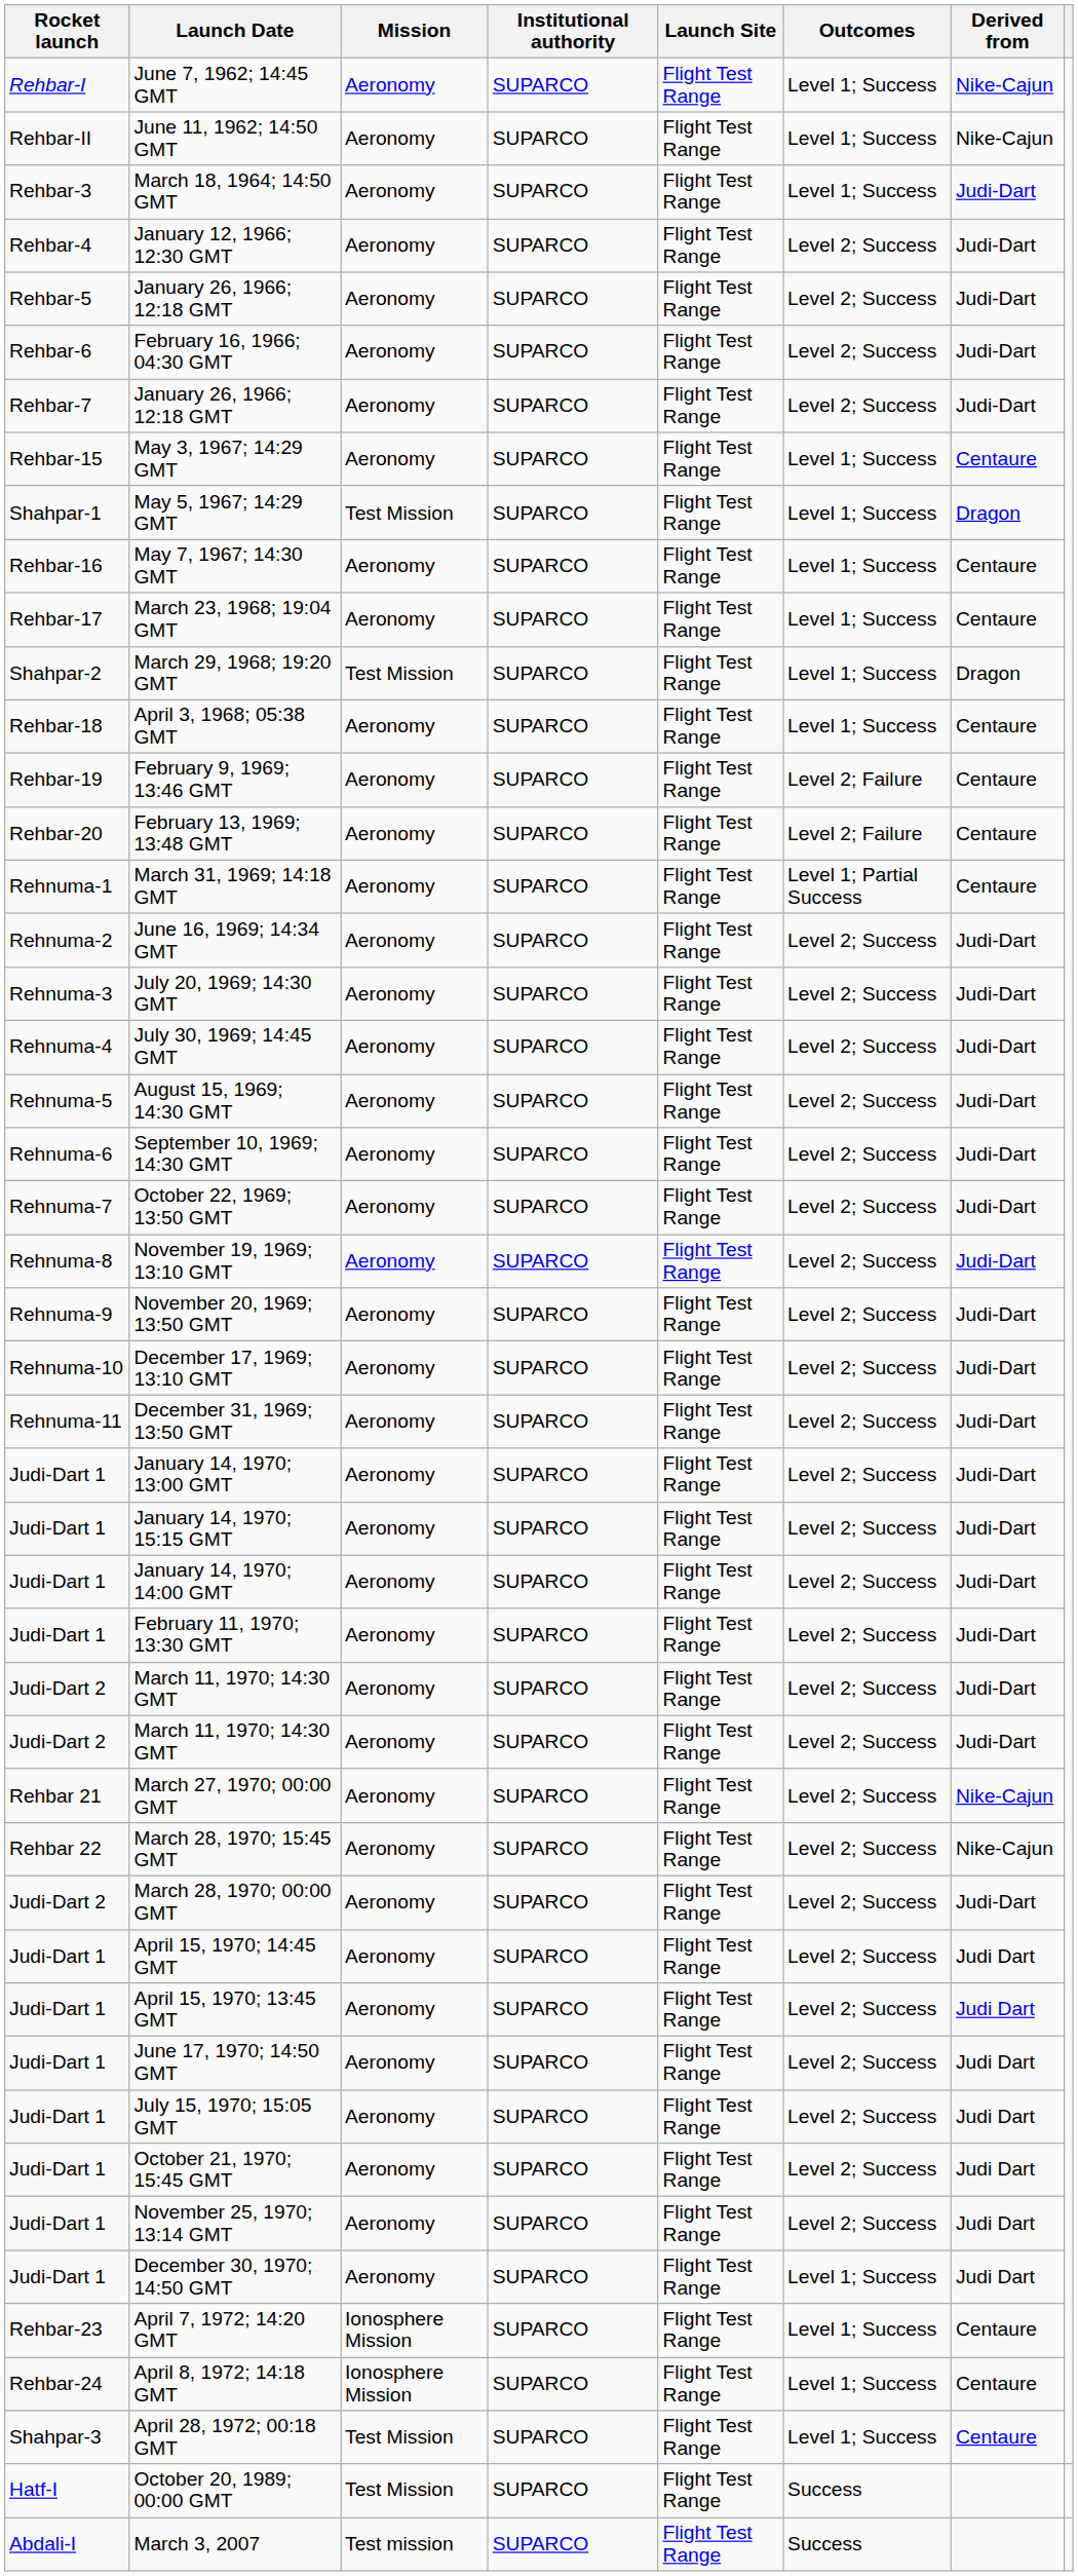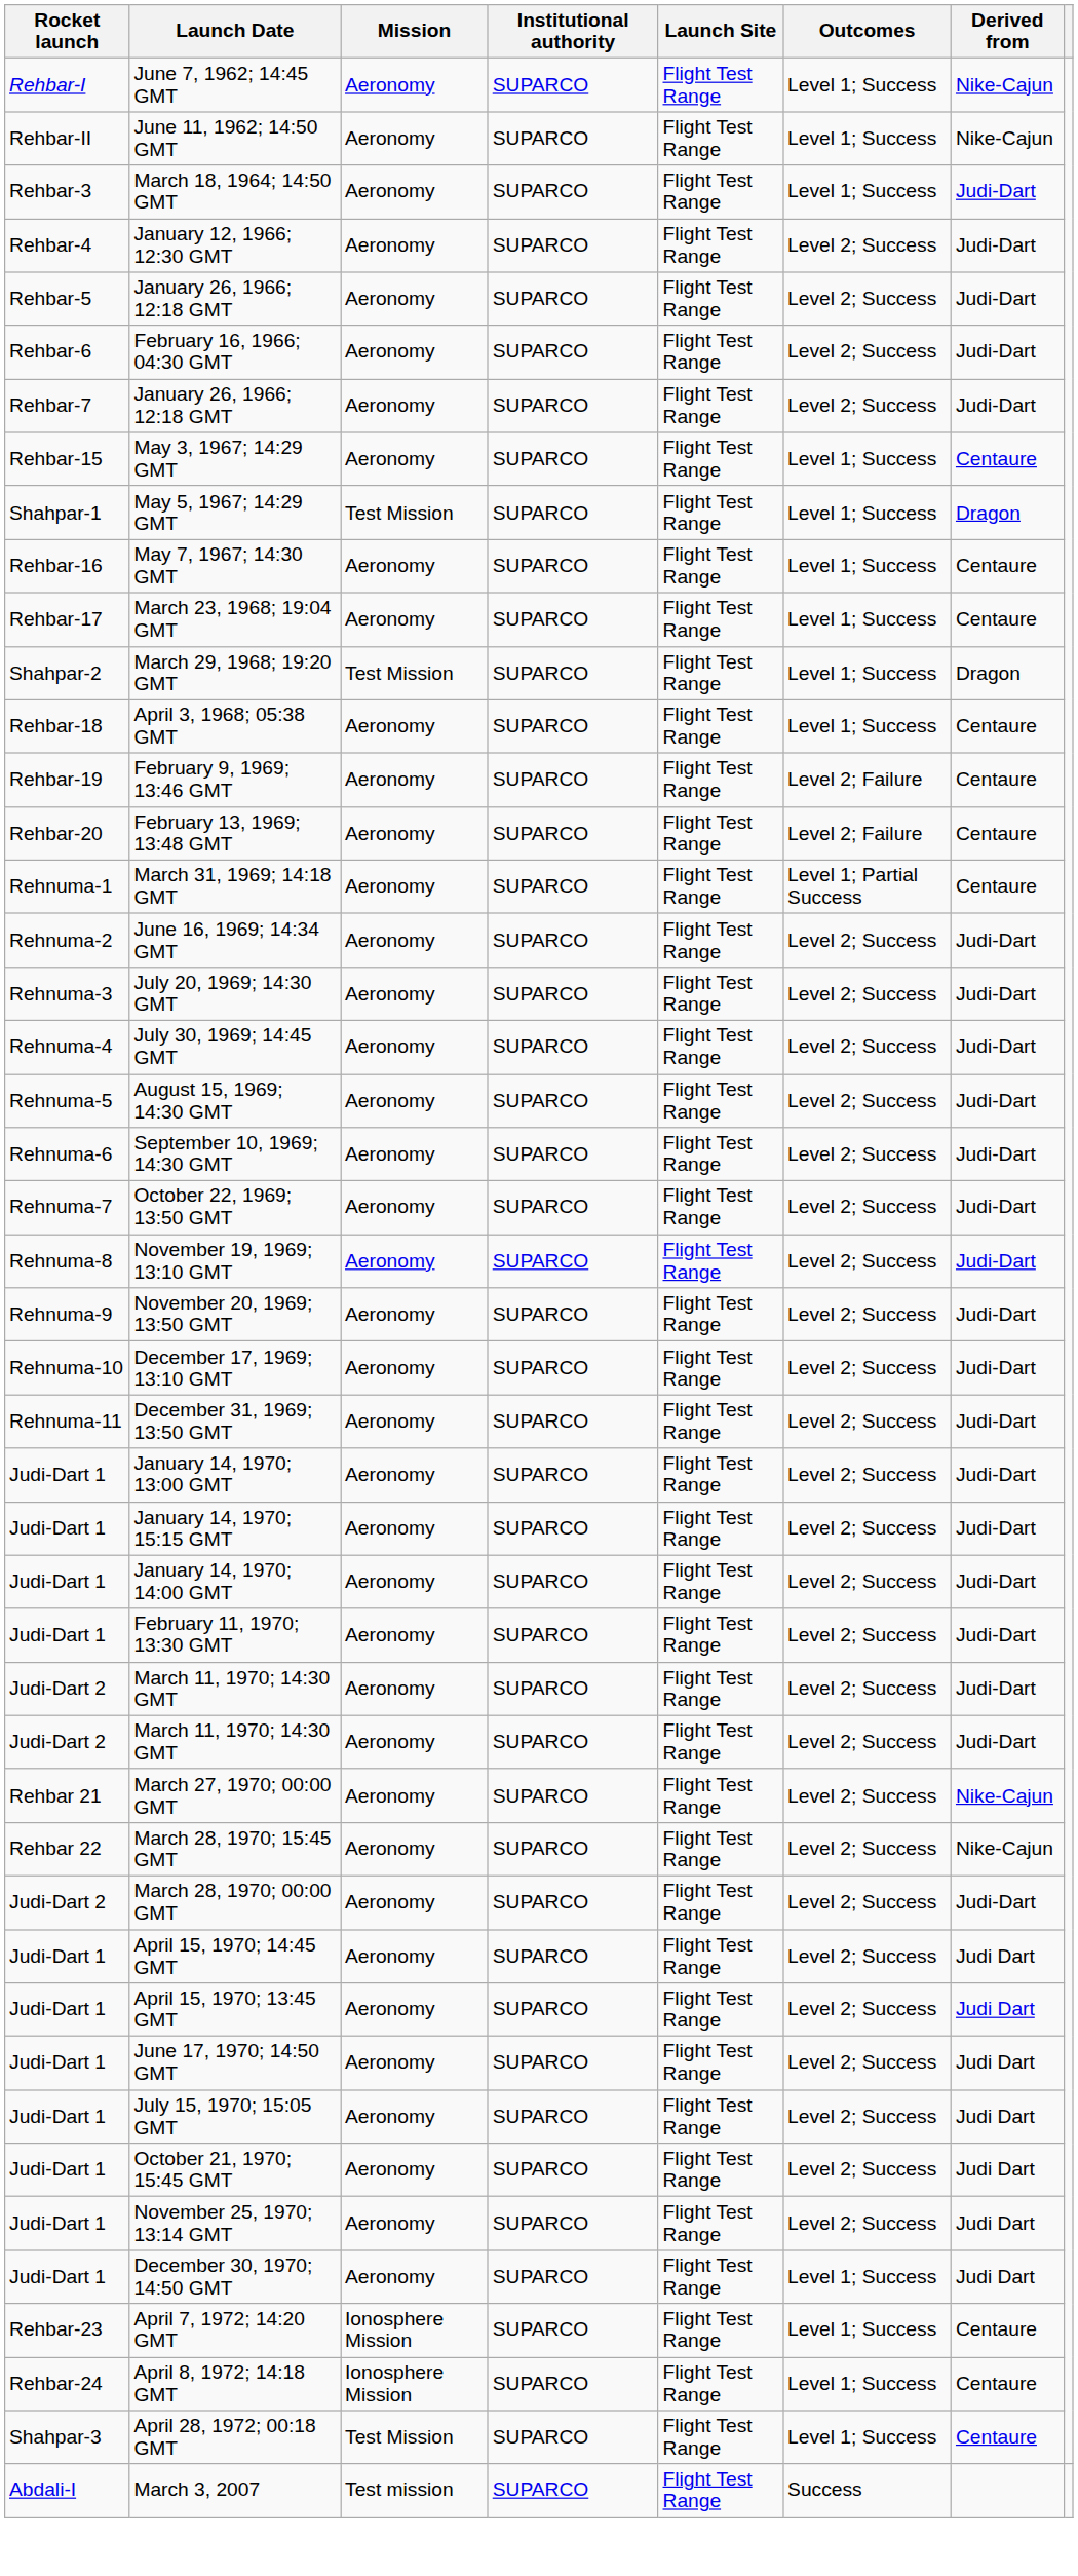- row: Hatf-I | October 20, 1989; 00:00 GMT | Test Mission | SUPARCO | Flight Test Range | Success
